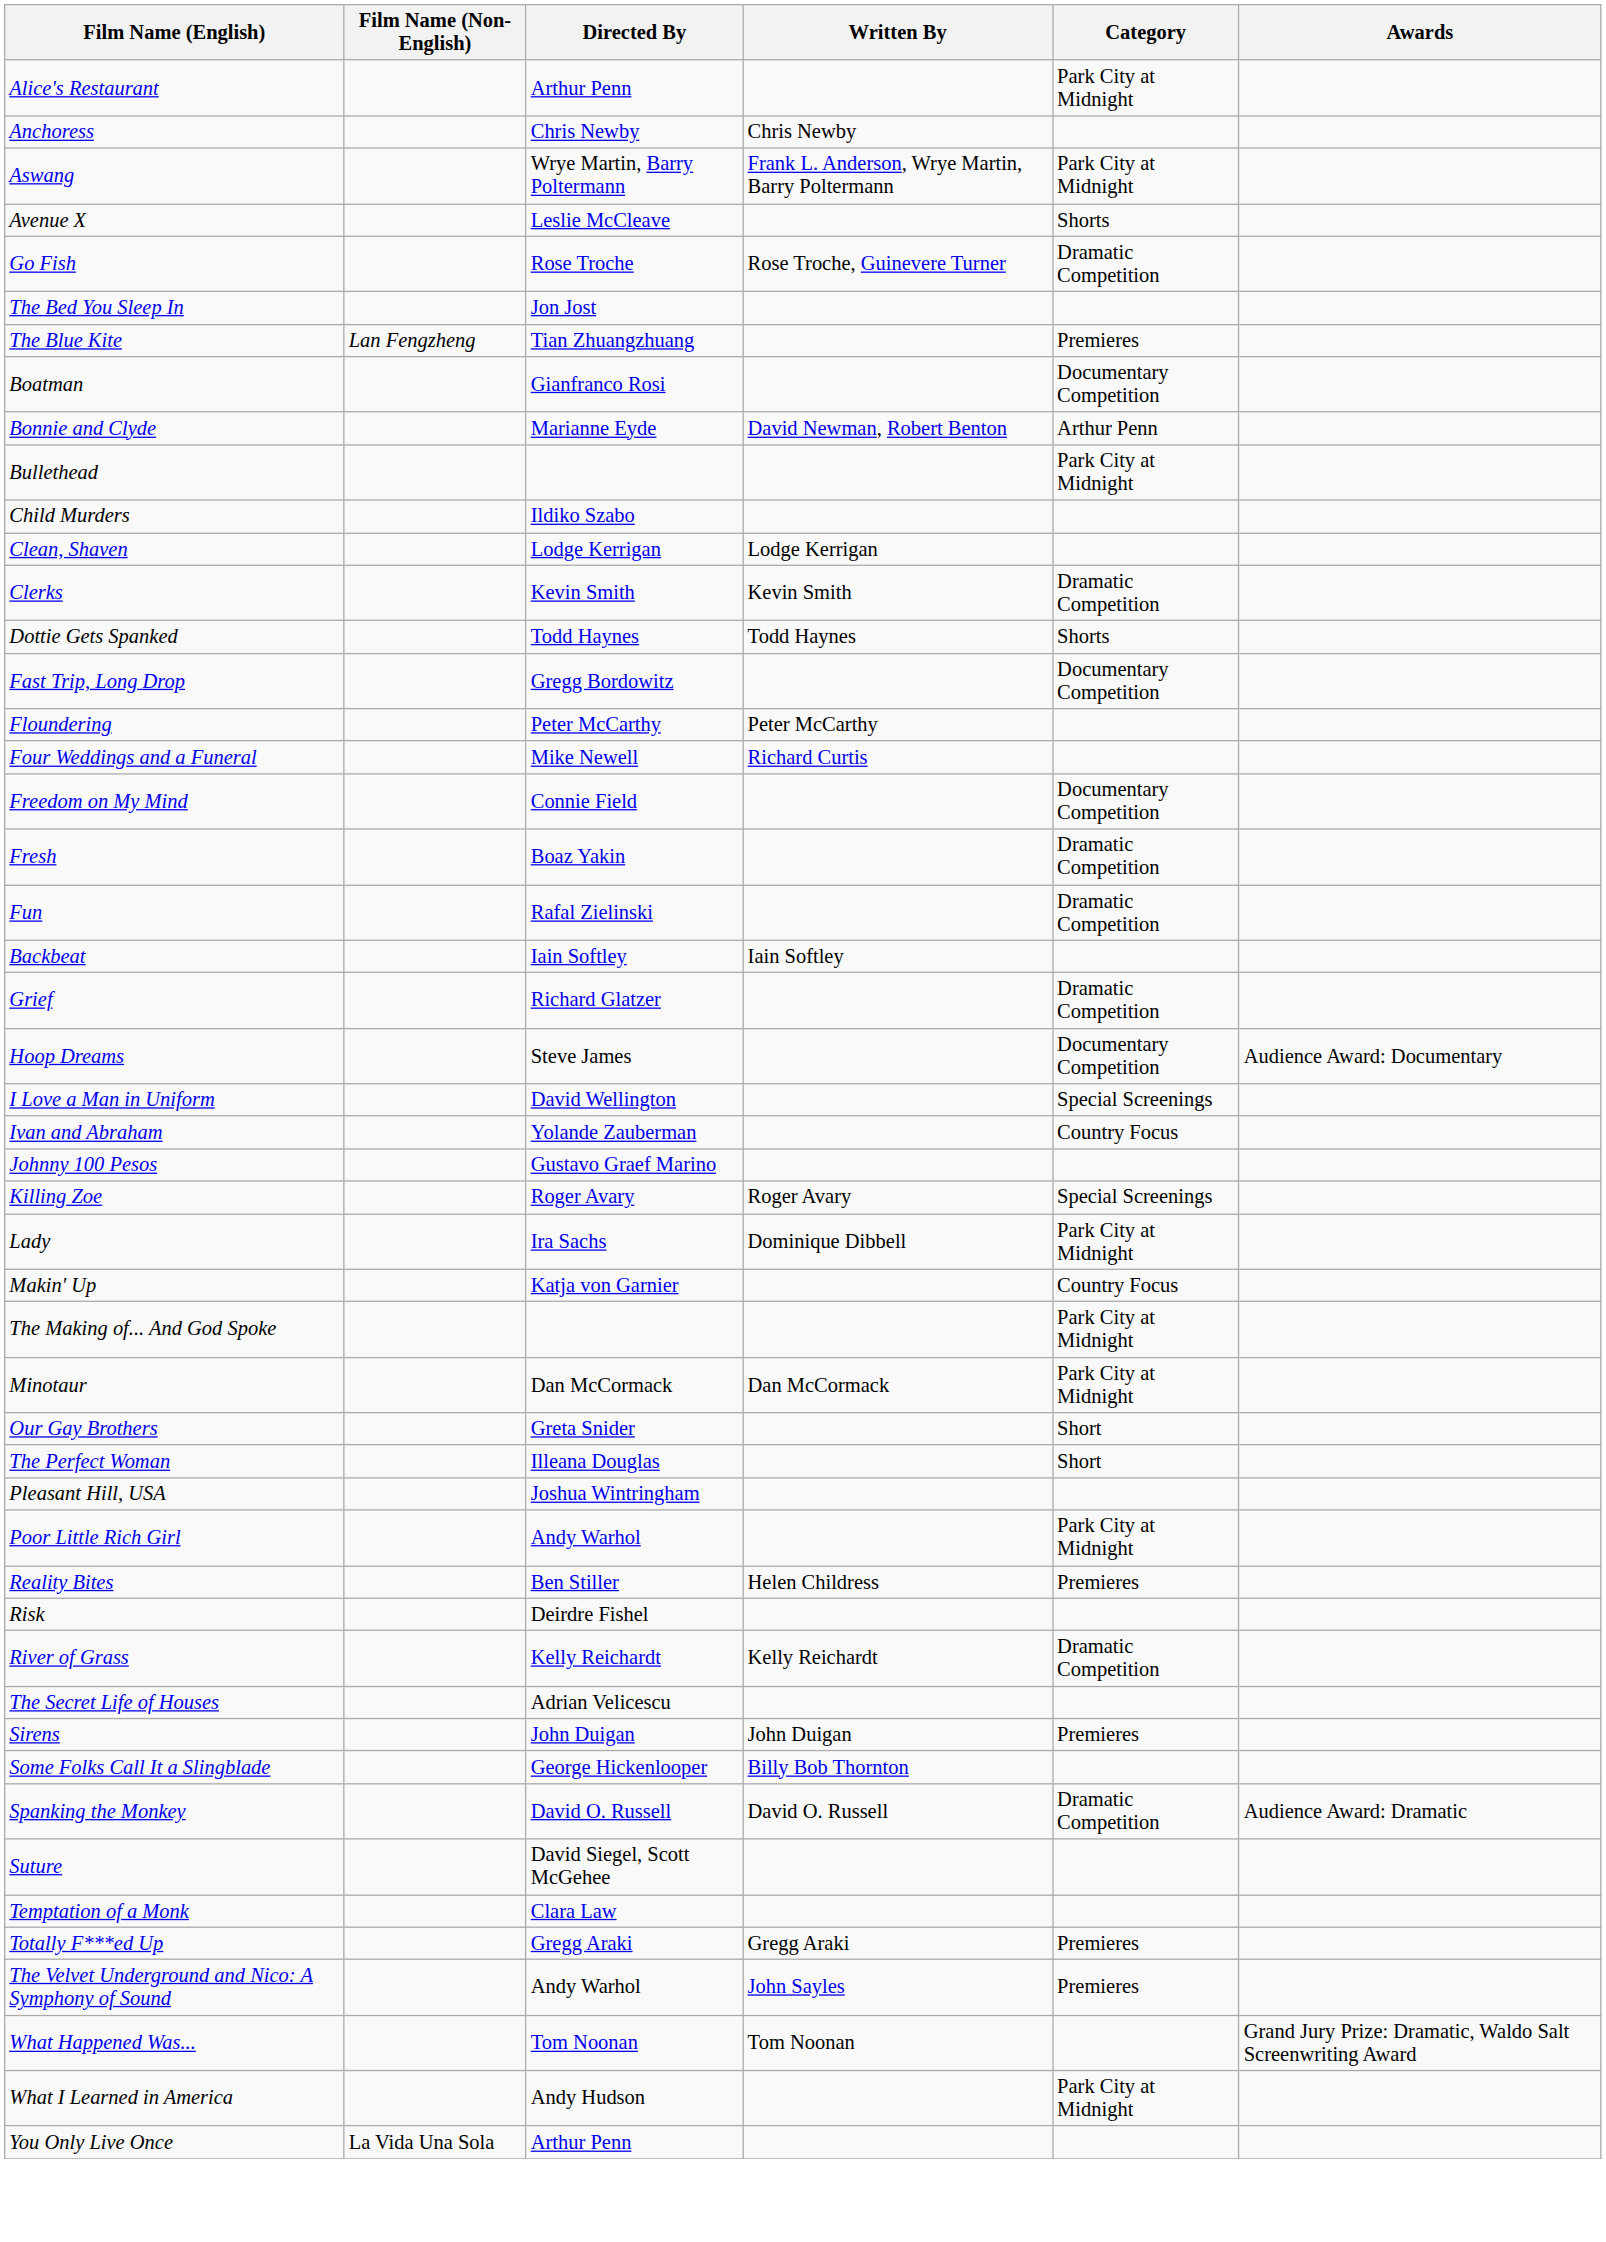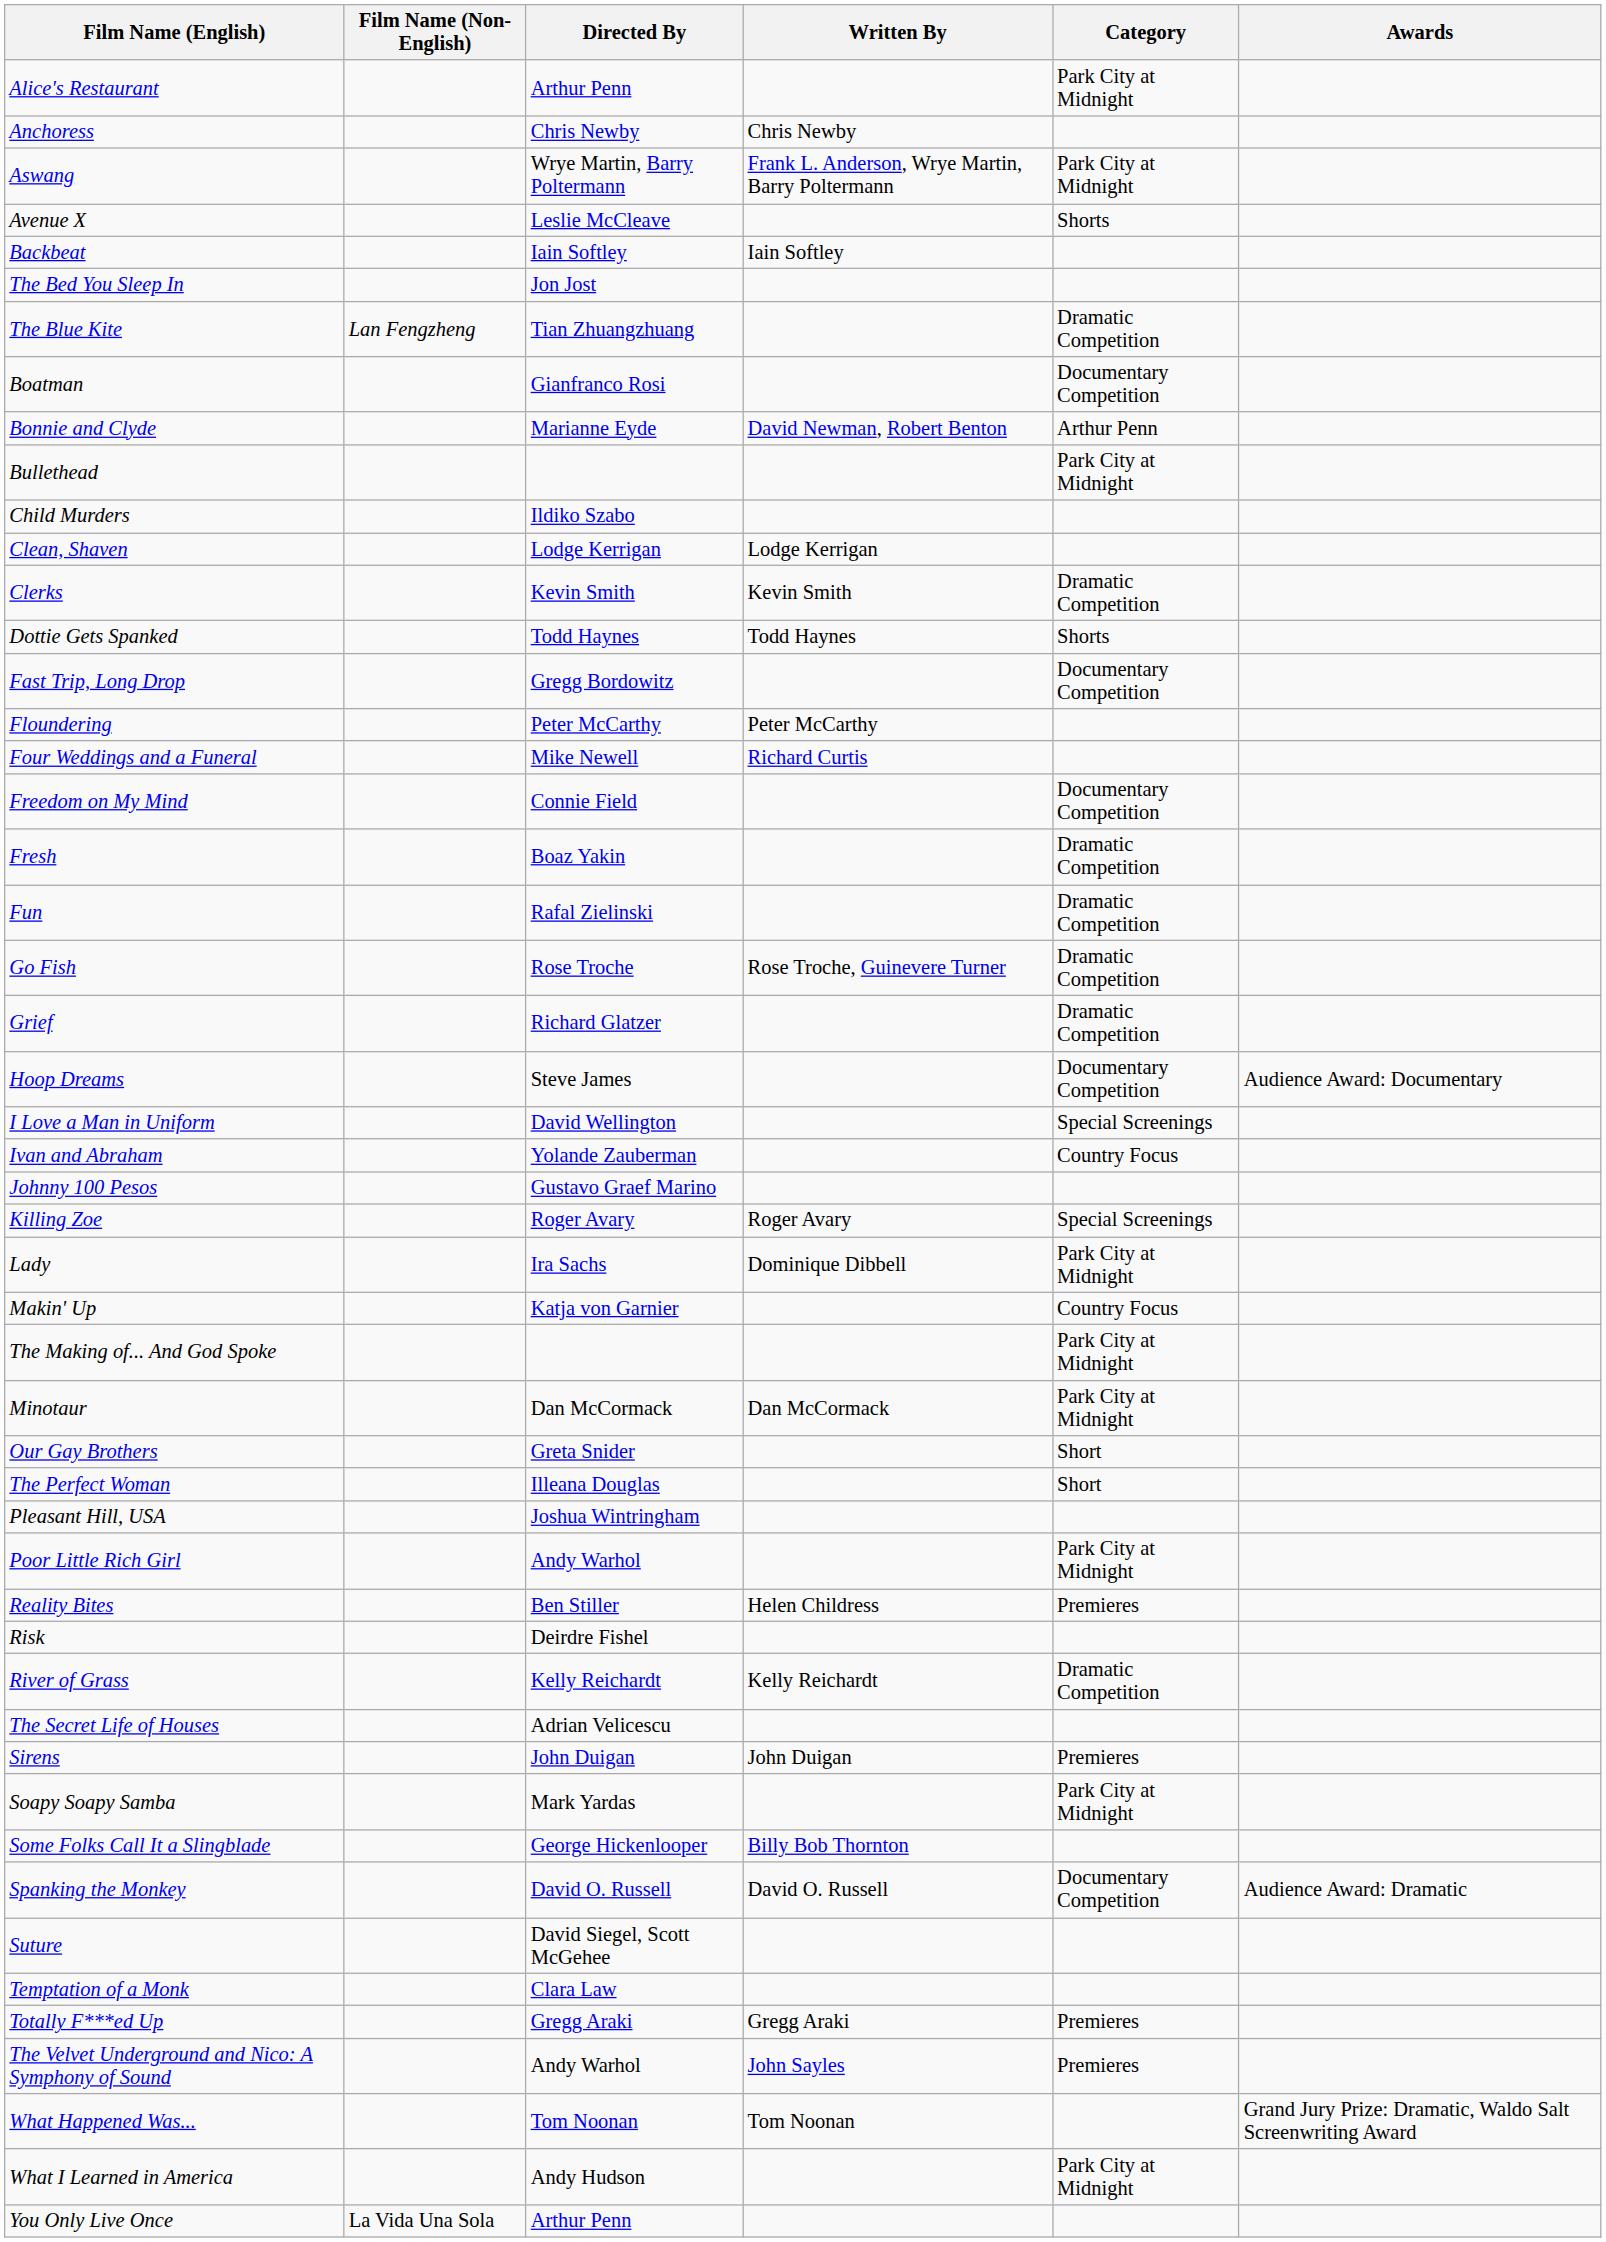rows swapped: Backbeat <-> Go Fish
The Blue Kite | Category: Premieres -> Dramatic Competition
+ row: Soapy Soapy Samba | Mark Yardas | Park City at Midnight
Spanking the Monkey | Category: Dramatic Competition -> Documentary Competition
